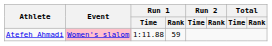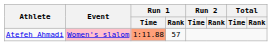Atefeh Ahmadi | Run 1 / Time: no background -> lightsalmon background
Atefeh Ahmadi | Run 1 / Rank: 59 -> 57
